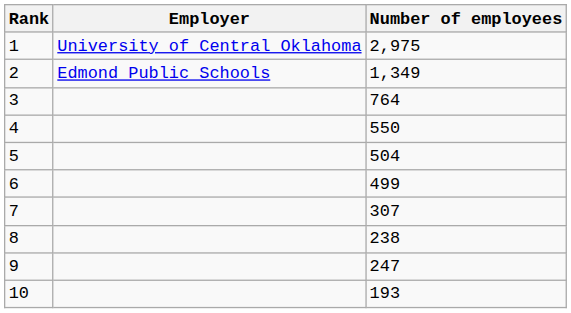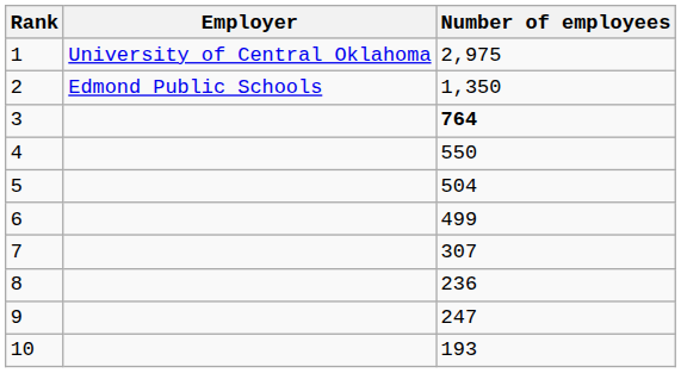2 | Number of employees: 1,349 -> 1,350
3 | Number of employees: normal -> bold
8 | Number of employees: 238 -> 236
